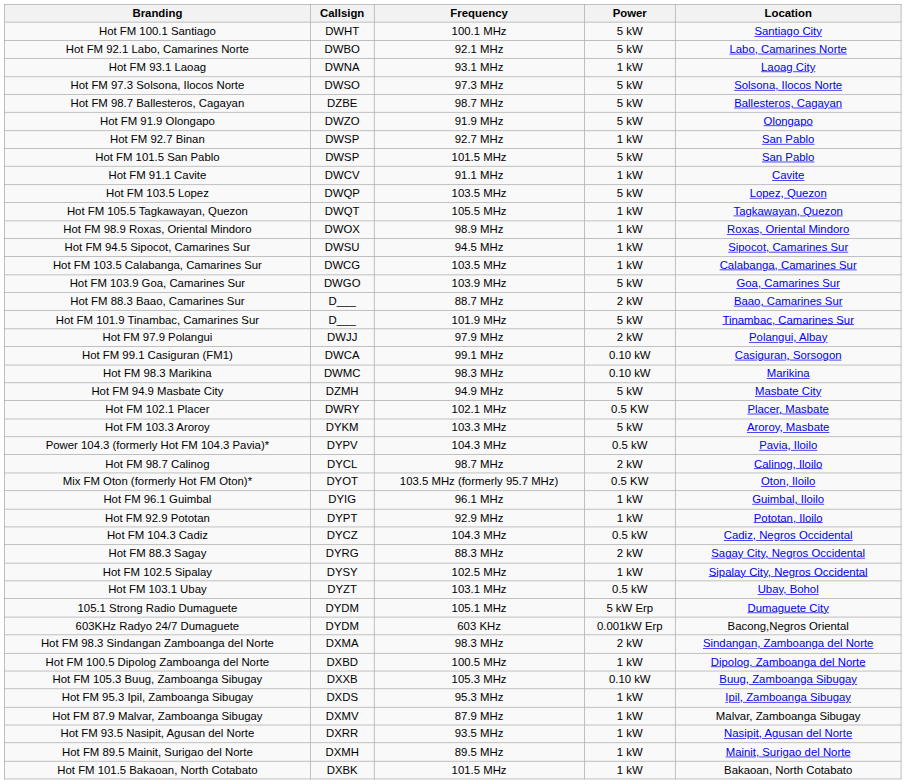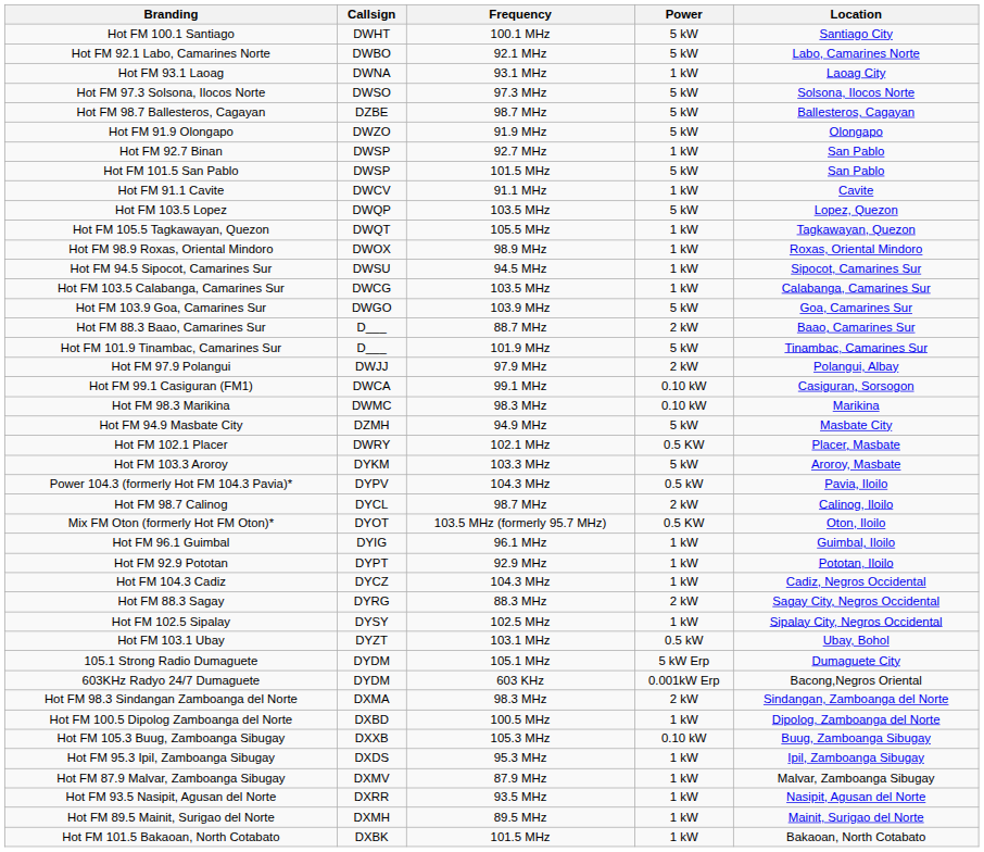Hot FM 104.3 Cadiz | Power: 0.5 kW -> 1 kW
